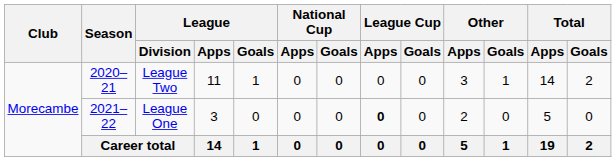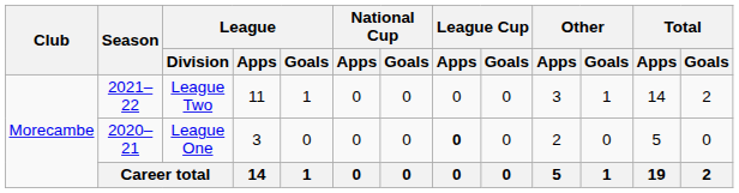League Two | Season: 2020–21 -> 2021–22
League One | Season: 2021–22 -> 2020–21
